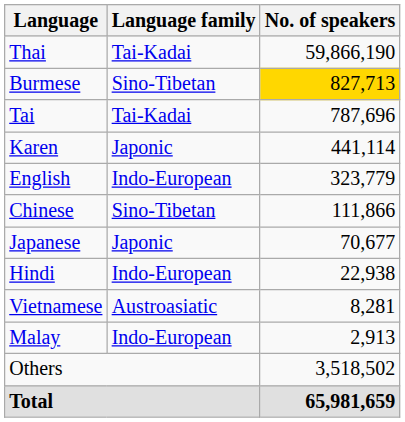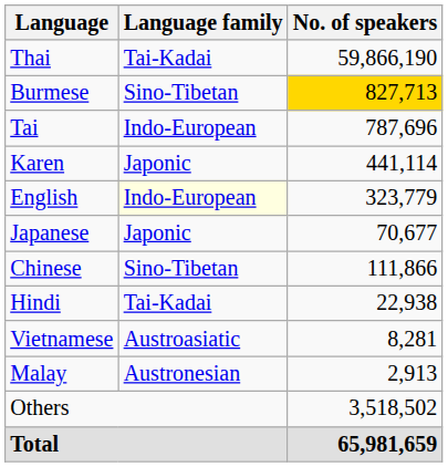Tai | Language family: Tai-Kadai -> Indo-European
English | Language family: no background -> lightyellow background
rows swapped: Chinese <-> Japanese
Hindi | Language family: Indo-European -> Tai-Kadai
Malay | Language family: Indo-European -> Austronesian
